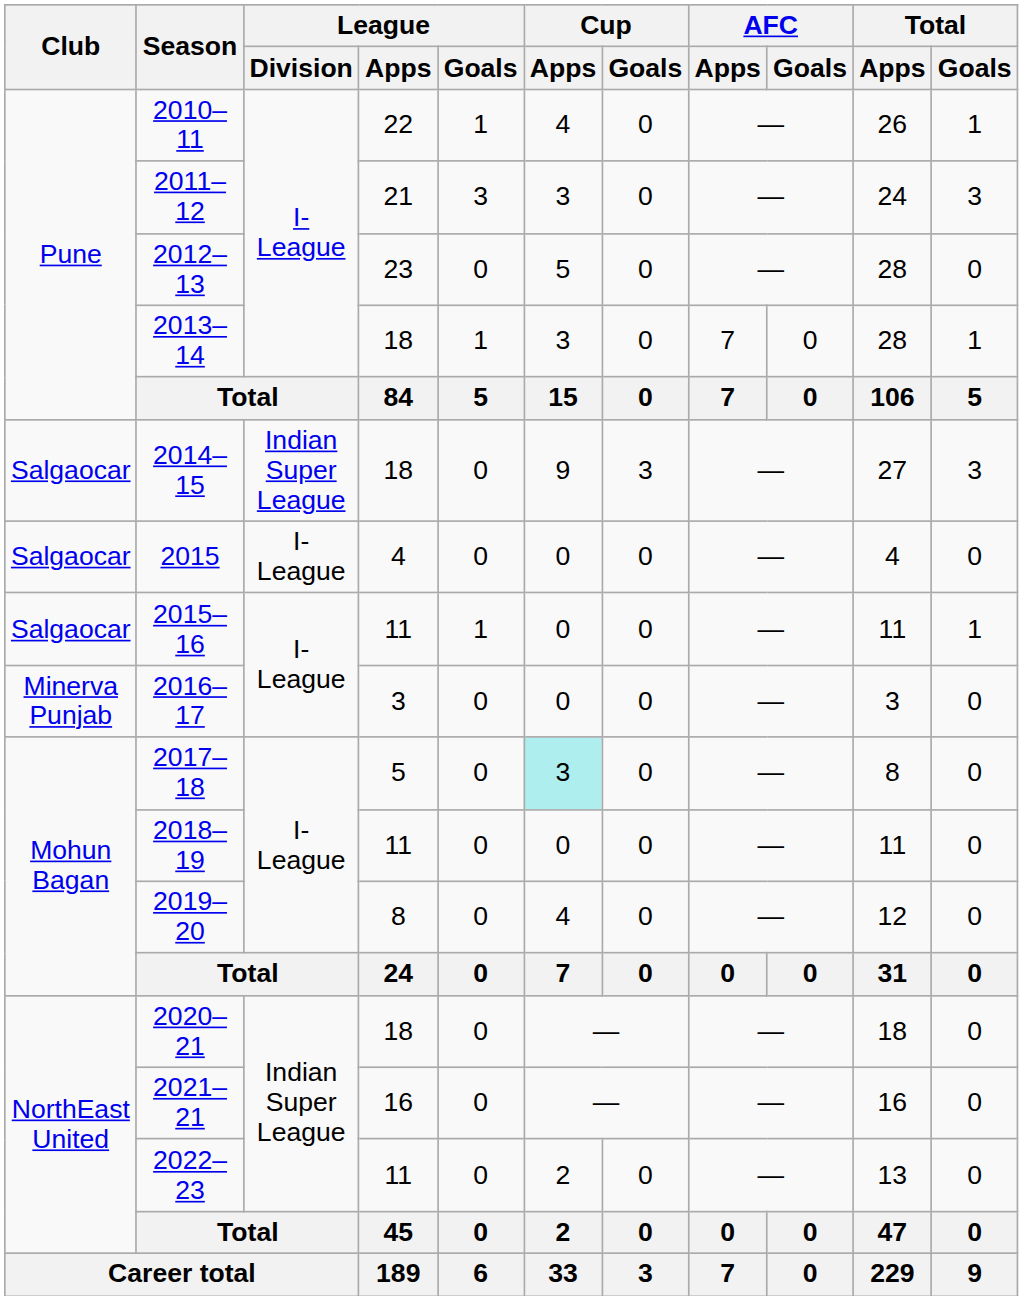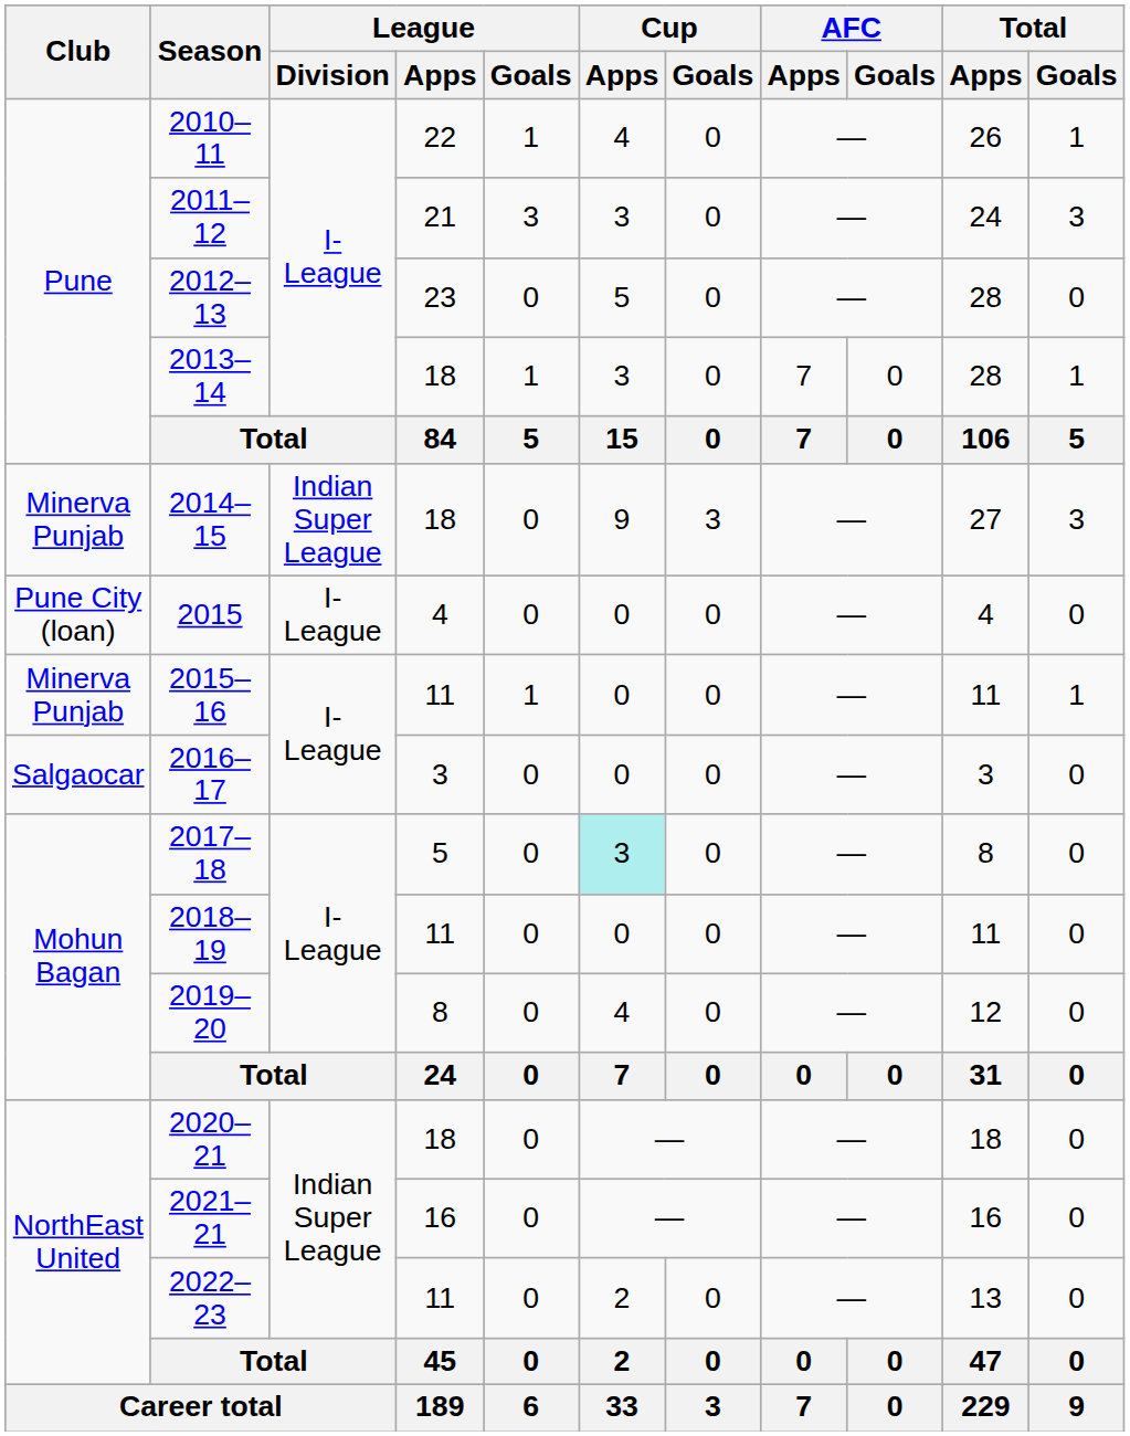2014–15 | Club: Salgaocar -> Minerva Punjab
2015 | Club: Salgaocar -> Pune City (loan)
2015–16 | Club: Salgaocar -> Minerva Punjab
2016–17 | Club: Minerva Punjab -> Salgaocar
